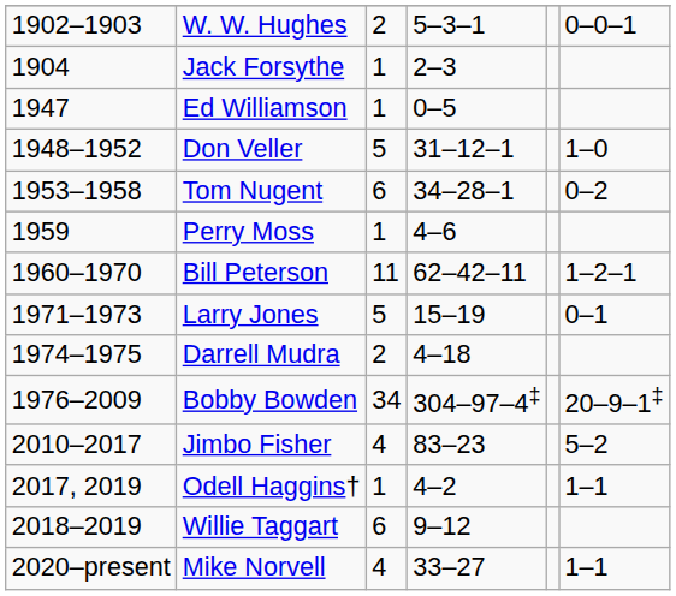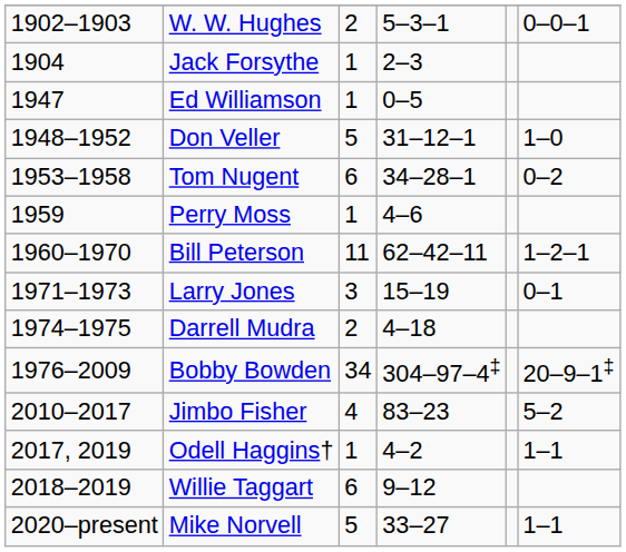Larry Jones | column 3: 5 -> 3
Mike Norvell | column 3: 4 -> 5
